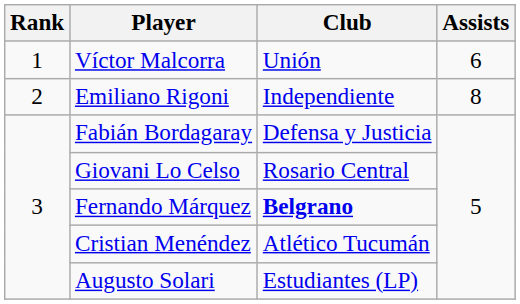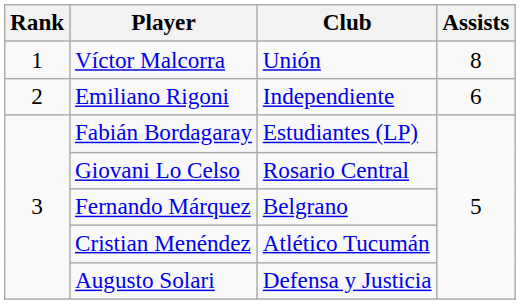Víctor Malcorra | Assists: 6 -> 8
Emiliano Rigoni | Assists: 8 -> 6
Fabián Bordagaray | Club: Defensa y Justicia -> Estudiantes (LP)
Fernando Márquez | Club: bold -> normal
Augusto Solari | Club: Estudiantes (LP) -> Defensa y Justicia
